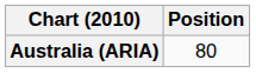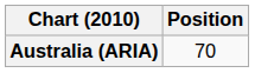Australia (ARIA) | Position: 80 -> 70
